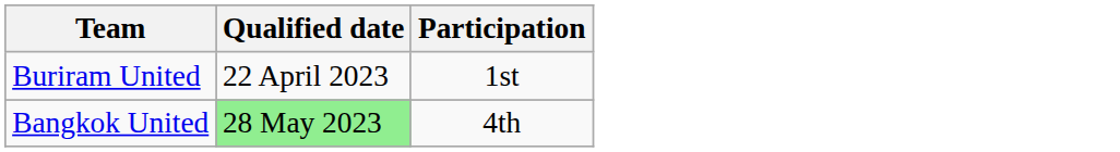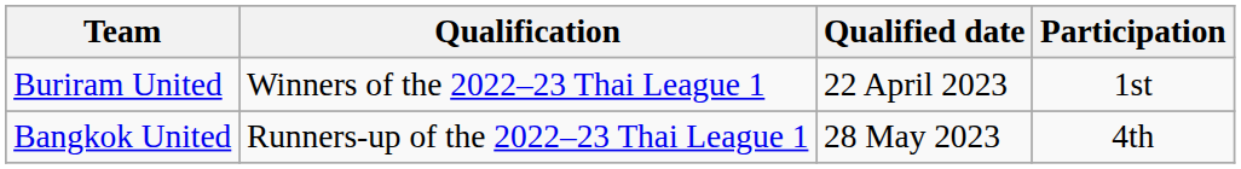+ column: Qualification | Winners of the 2022–23 Thai League 1 | Runners-up of the 2022–23 Thai League 1
Bangkok United | Qualified date: lightgreen background -> no background
